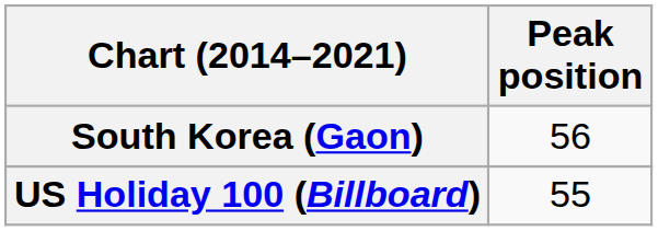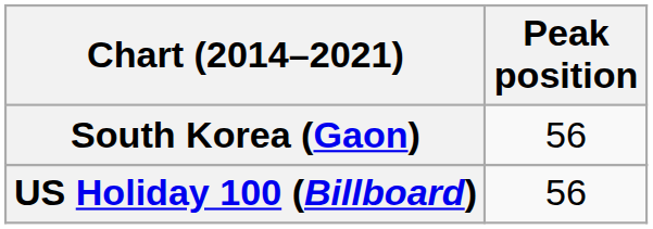US Holiday 100 (Billboard) | Peak position: 55 -> 56
